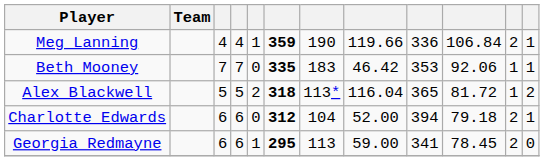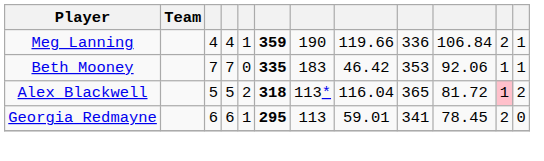Alex Blackwell | column 11: no background -> pink background
- row: Charlotte Edwards | 6 | 6 | 0 | 312 | 104 | 52.00 | 394 | 79.18 | 2 | 1
Georgia Redmayne | column 8: 59.00 -> 59.01
